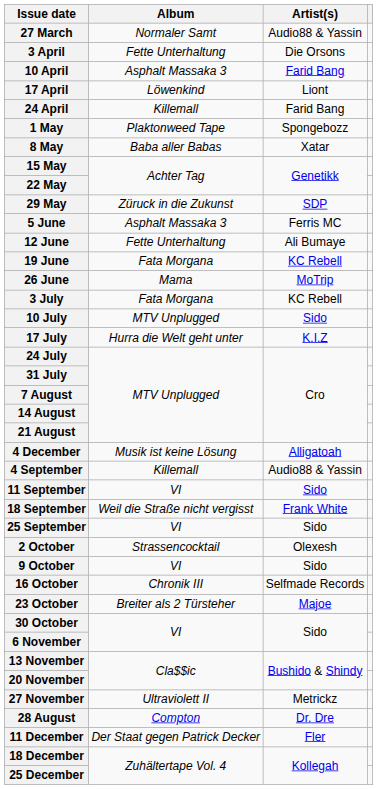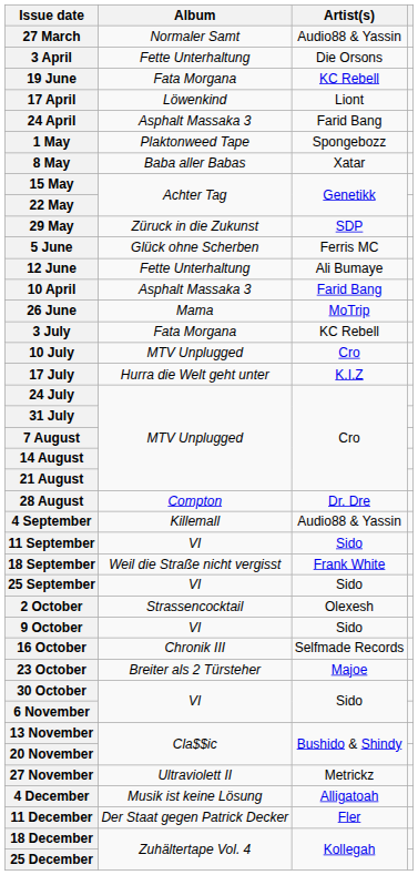rows swapped: 10 April <-> 19 June
24 April | Album: Killemall -> Asphalt Massaka 3
5 June | Album: Asphalt Massaka 3 -> Glück ohne Scherben
10 July | Artist(s): Sido -> Cro
rows swapped: 28 August <-> 4 December
